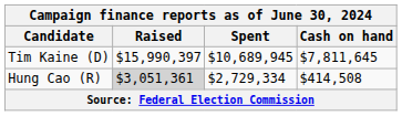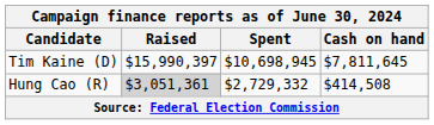Tim Kaine (D) | Spent: $10,689,945 -> $10,698,945
Hung Cao (R) | Spent: $2,729,334 -> $2,729,332
